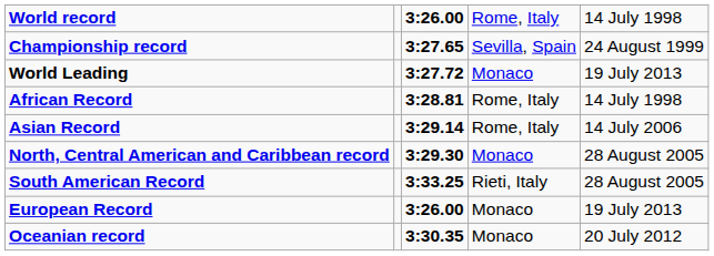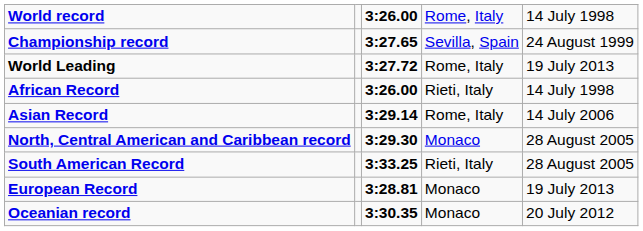World Leading | column 4: Monaco -> Rome, Italy
African Record | column 3: 3:28.81 -> 3:26.00
African Record | column 4: Rome, Italy -> Rieti, Italy
European Record | column 3: 3:26.00 -> 3:28.81
